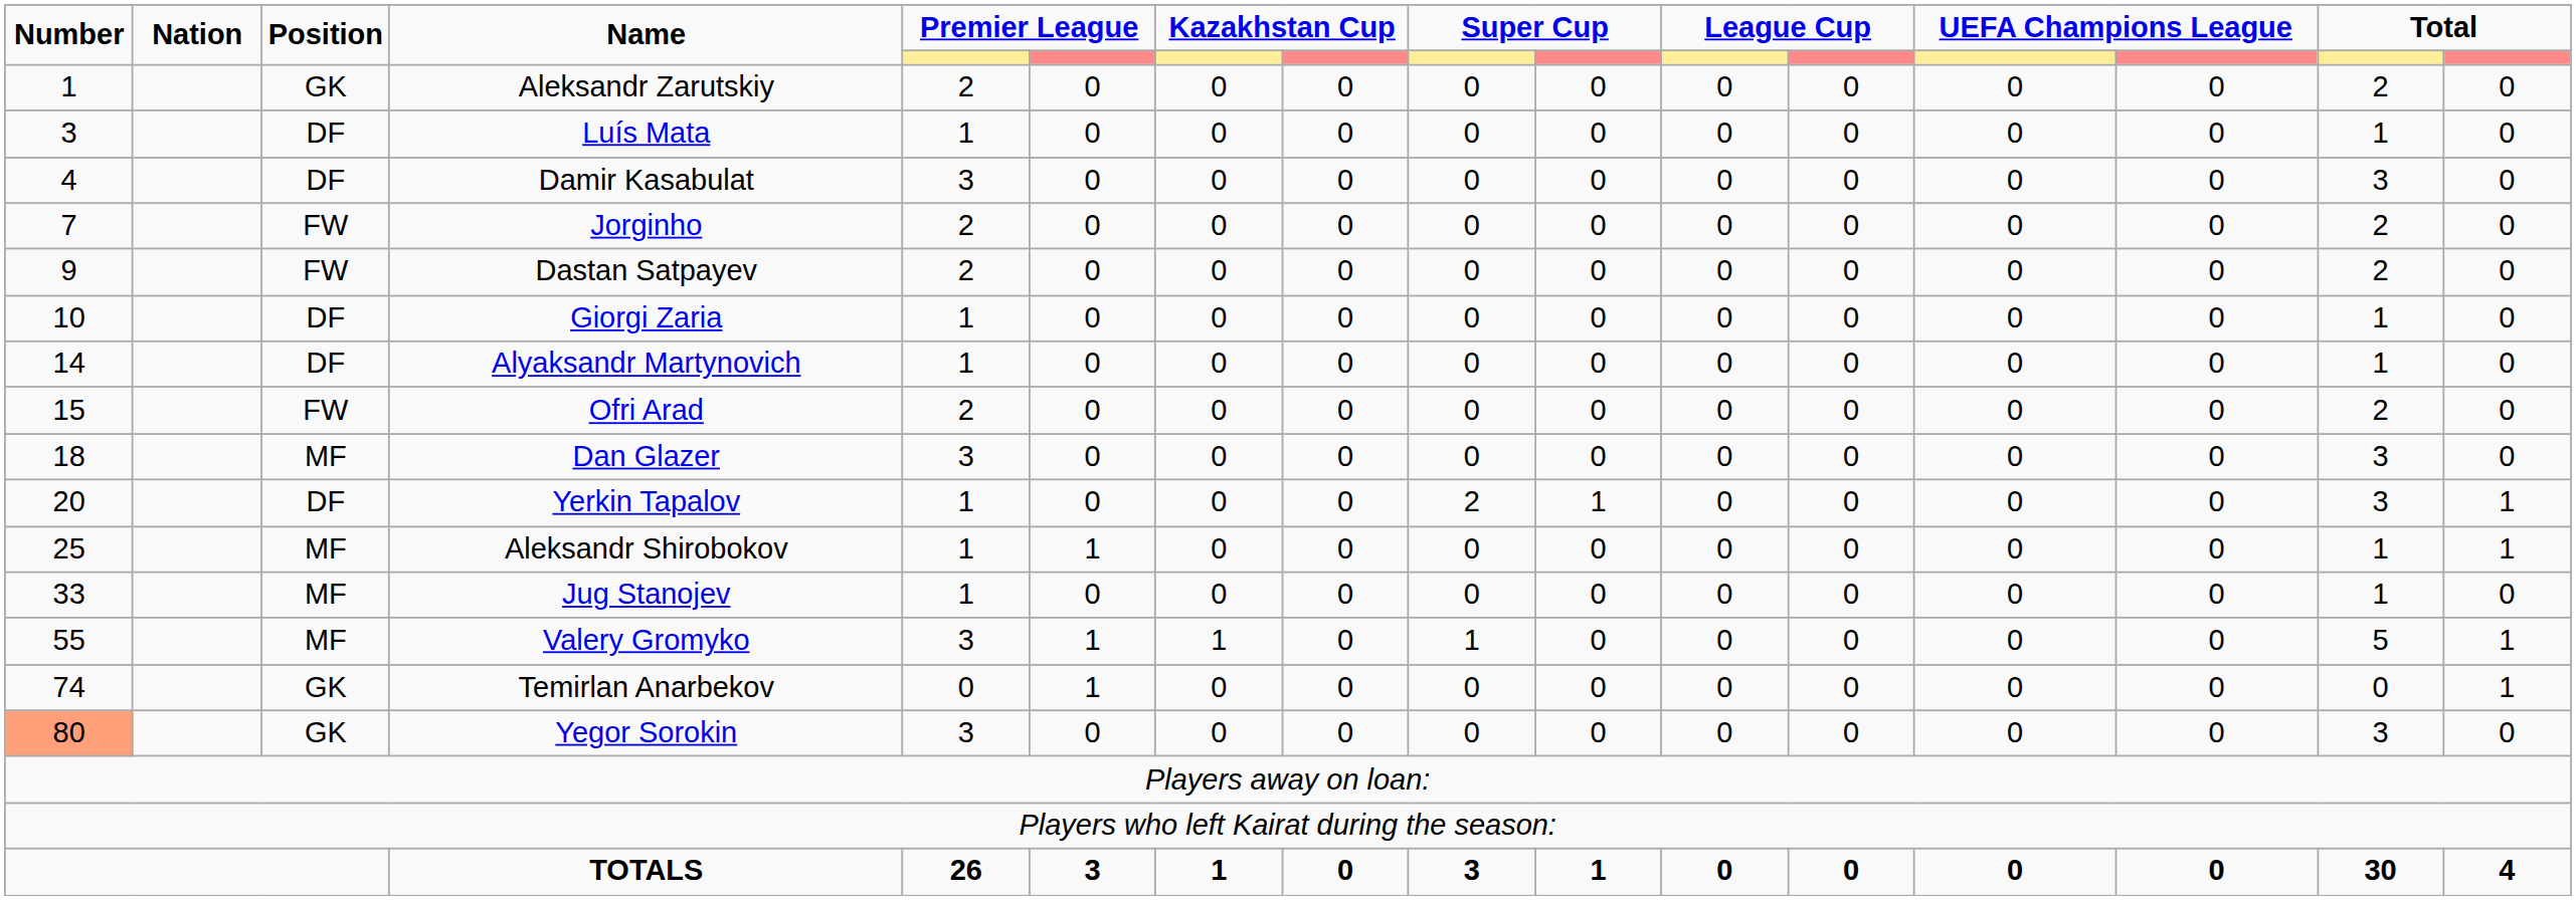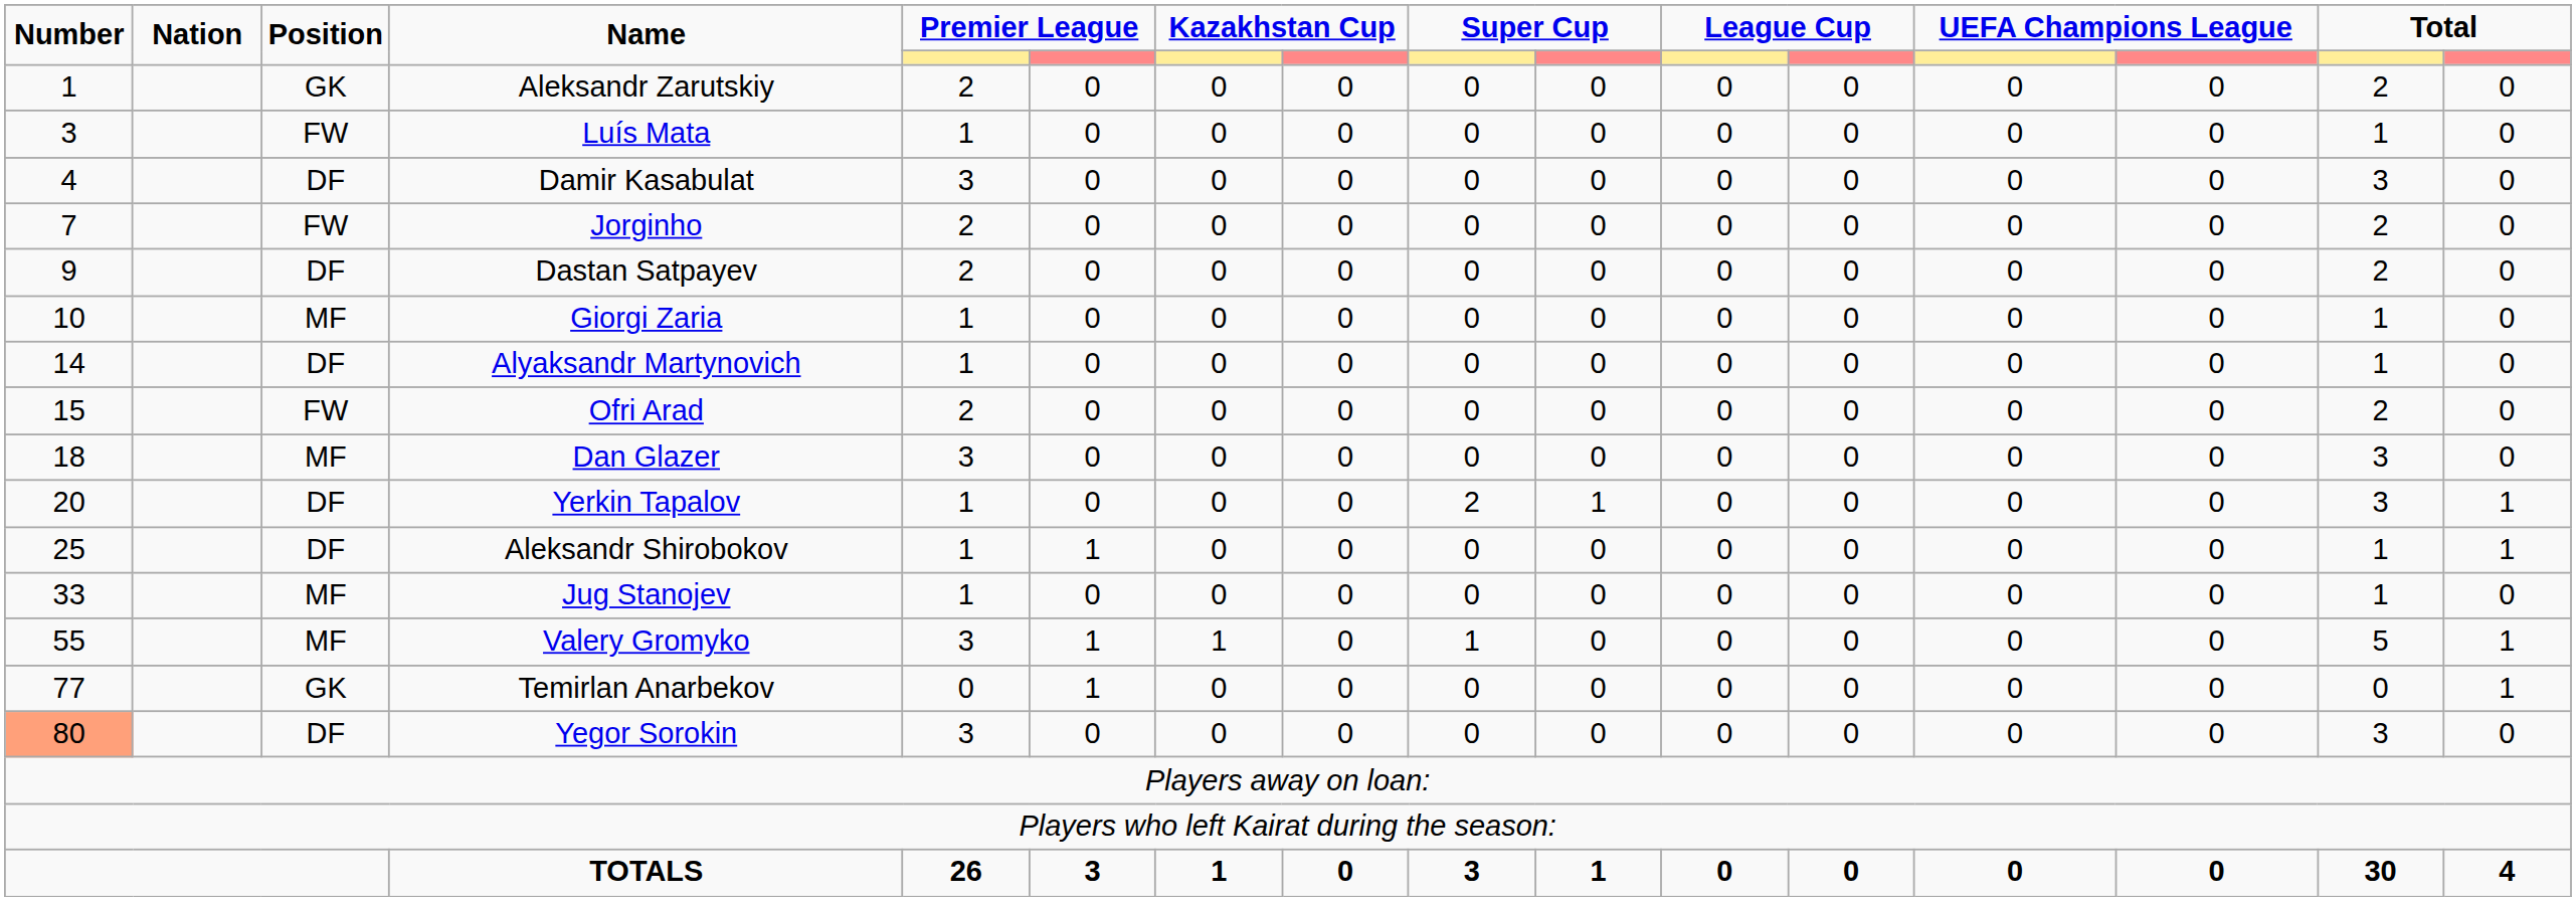Luís Mata | Position: DF -> FW
Dastan Satpayev | Position: FW -> DF
Giorgi Zaria | Position: DF -> MF
Aleksandr Shirobokov | Position: MF -> DF
Temirlan Anarbekov | Number: 74 -> 77
Yegor Sorokin | Position: GK -> DF
